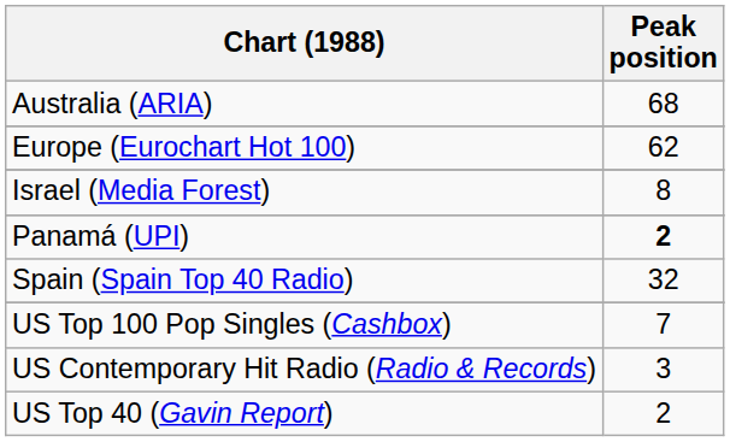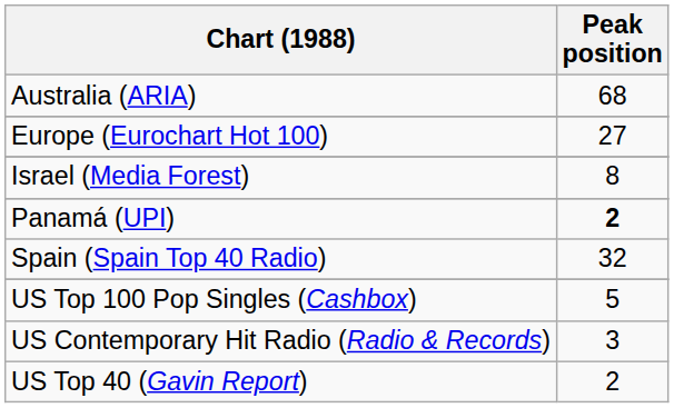Europe (Eurochart Hot 100) | Peak position: 62 -> 27
US Top 100 Pop Singles (Cashbox) | Peak position: 7 -> 5
